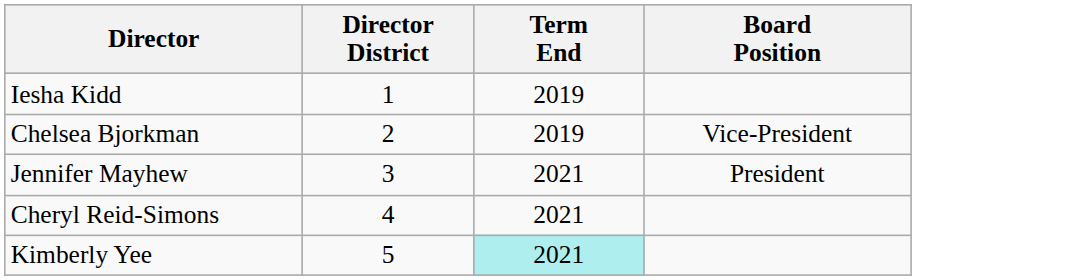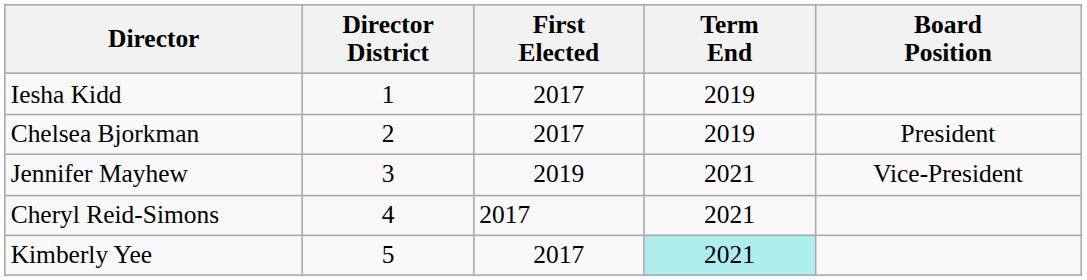+ column: First Elected | 2017 | 2017 | 2019 | 2017 | 2017
Chelsea Bjorkman | Board Position: Vice-President -> President
Jennifer Mayhew | Board Position: President -> Vice-President
